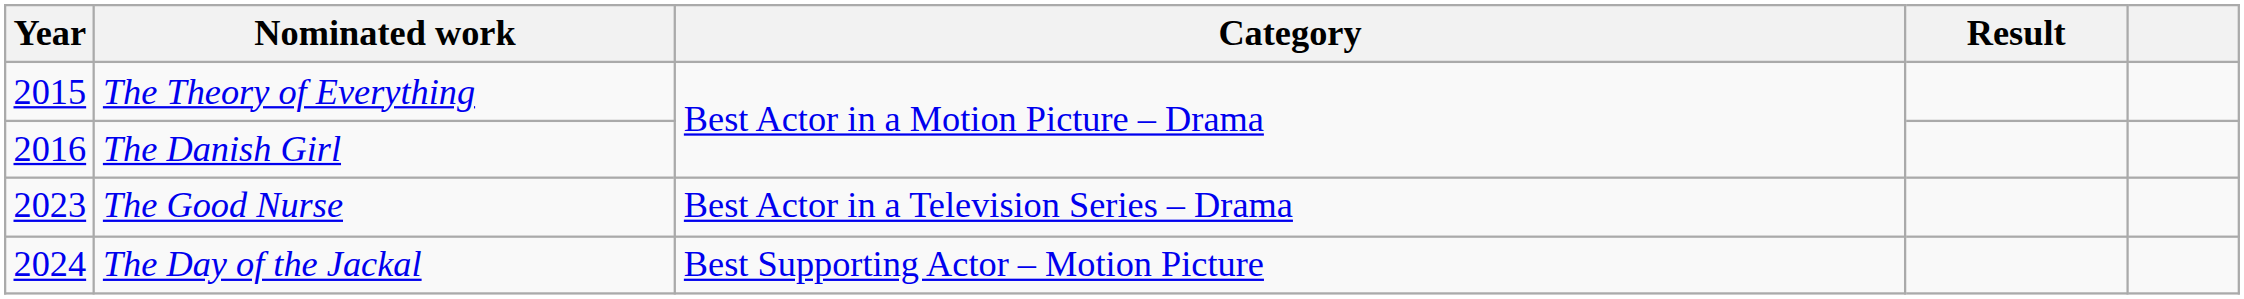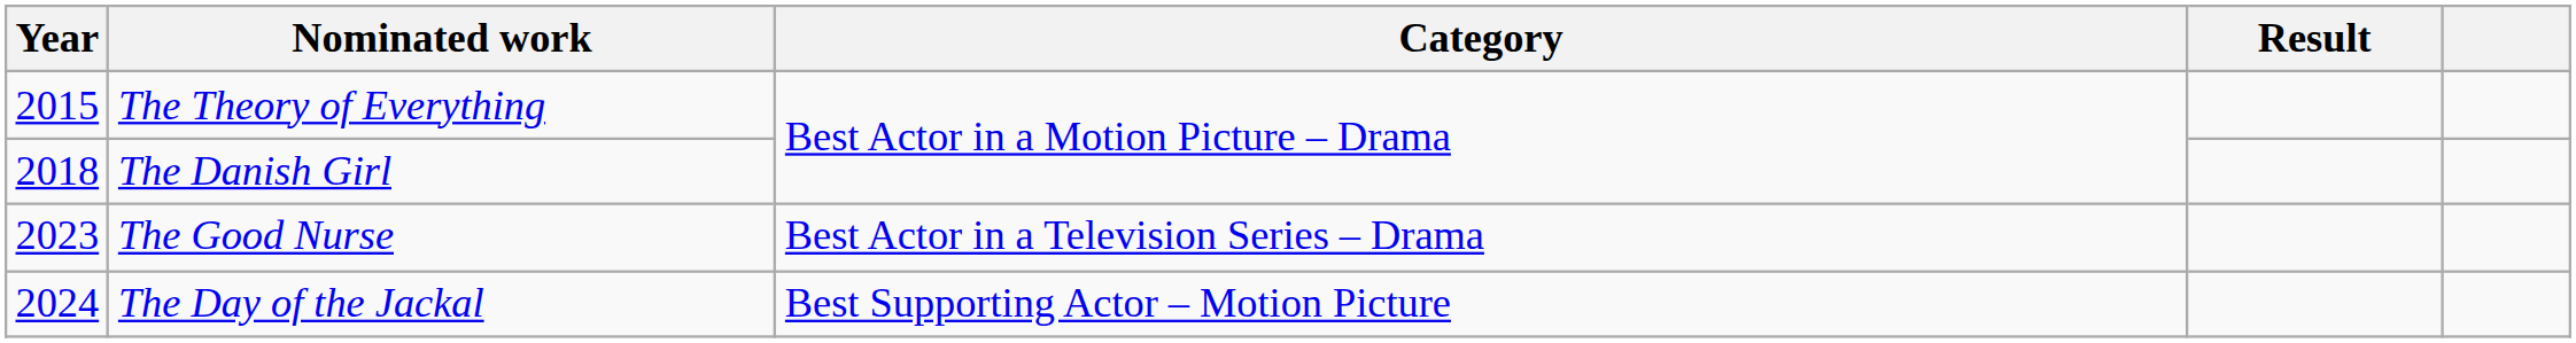The Danish Girl | Year: 2016 -> 2018
